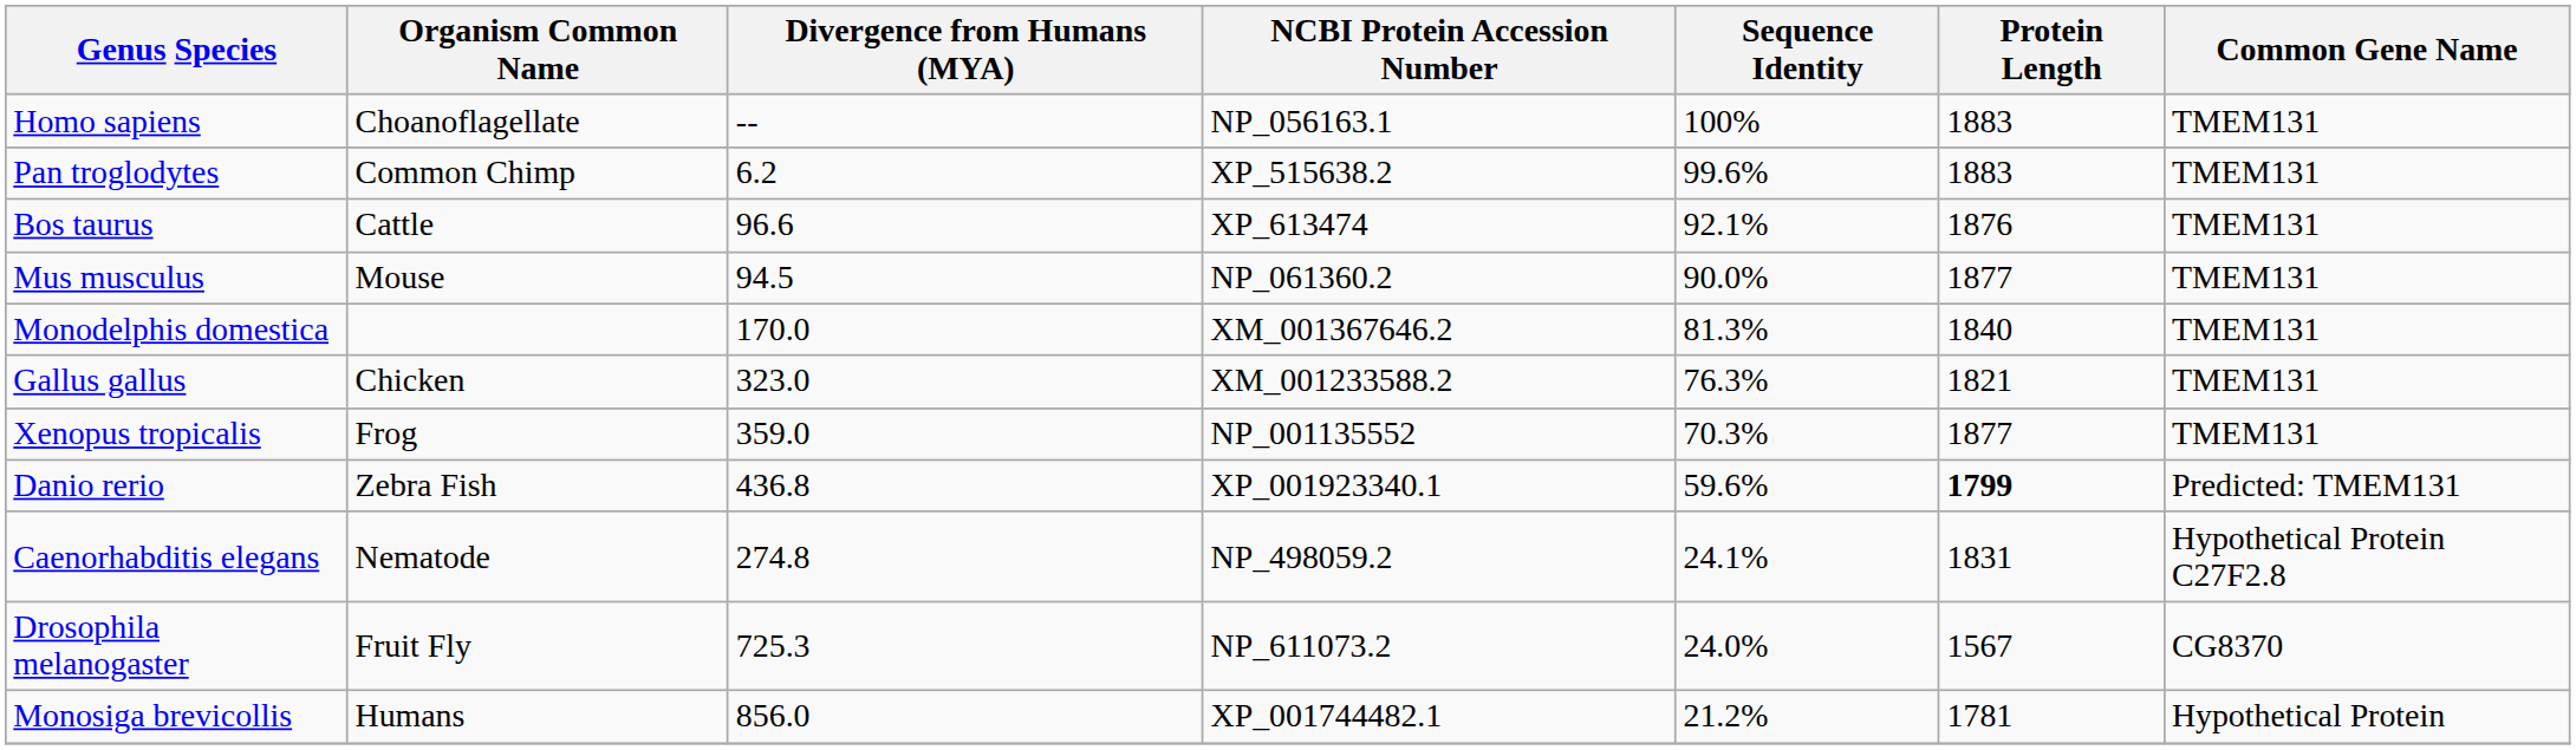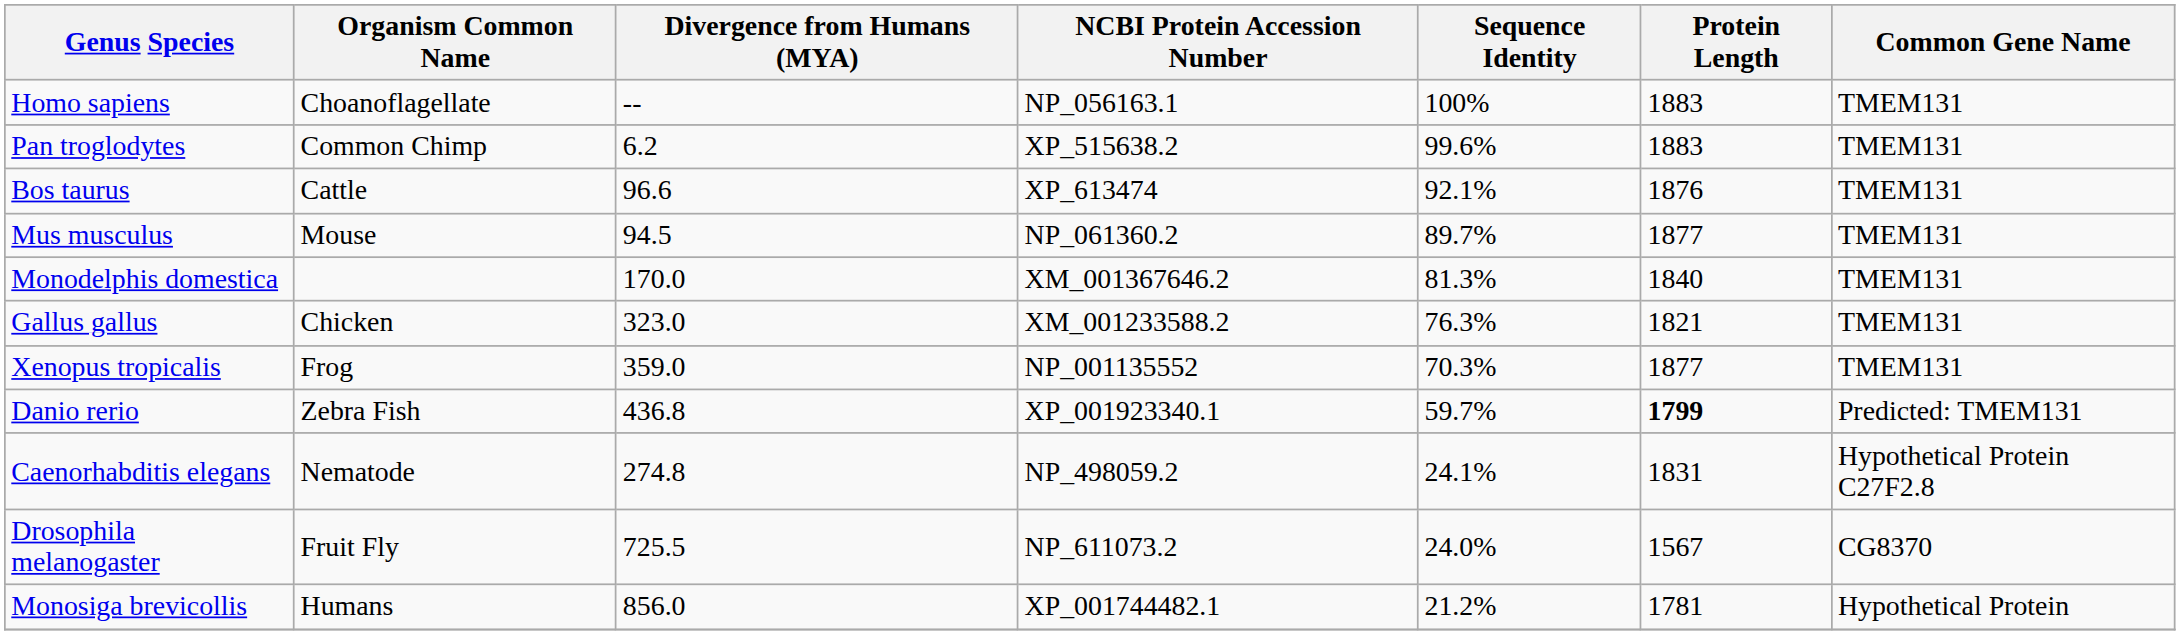Mus musculus | Sequence Identity: 90.0% -> 89.7%
Danio rerio | Sequence Identity: 59.6% -> 59.7%
Drosophila melanogaster | Divergence from Humans (MYA): 725.3 -> 725.5
